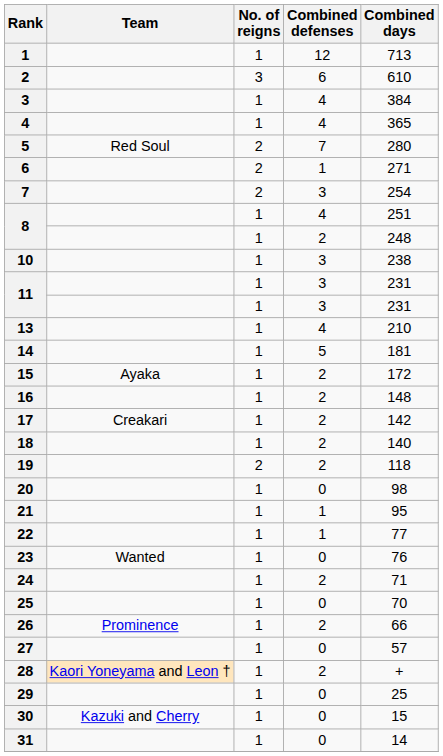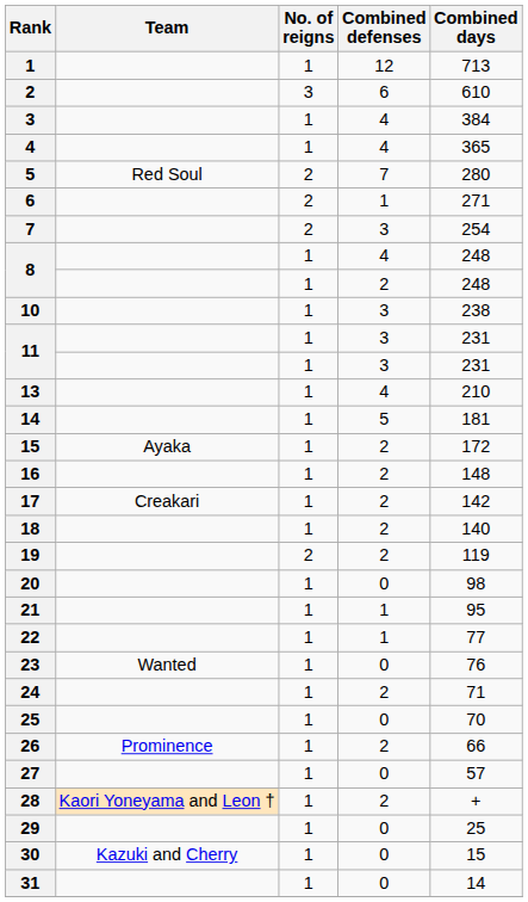8 / 4 | Combined days: 251 -> 248
19 | Combined days: 118 -> 119
